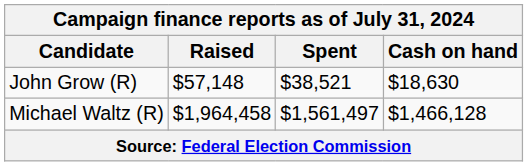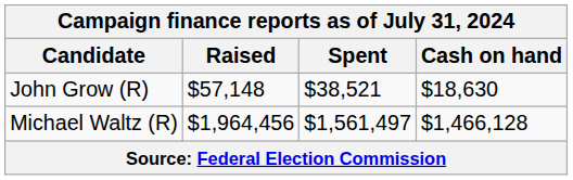Michael Waltz (R) | Raised: $1,964,458 -> $1,964,456
